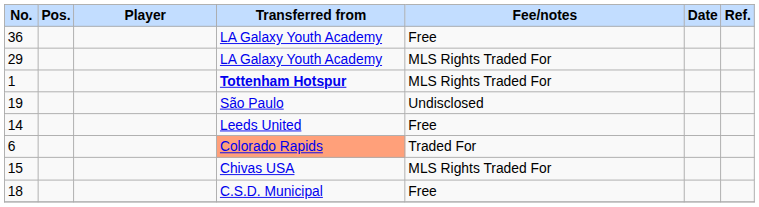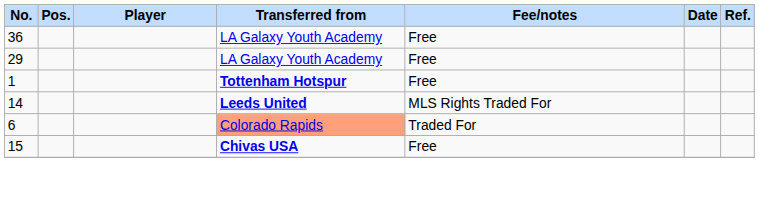29 | Fee/notes: MLS Rights Traded For -> Free
1 | Fee/notes: MLS Rights Traded For -> Free
- row: 19 | São Paulo | Undisclosed
14 | Transferred from: normal -> bold
14 | Fee/notes: Free -> MLS Rights Traded For
15 | Transferred from: normal -> bold
15 | Fee/notes: MLS Rights Traded For -> Free
- row: 18 | C.S.D. Municipal | Free
